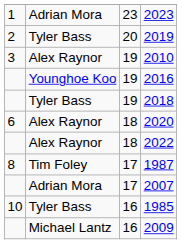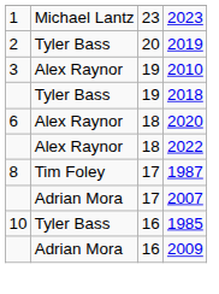2023 | column 2: Adrian Mora -> Michael Lantz
- row: Younghoe Koo | 19 | 2016
2009 | column 2: Michael Lantz -> Adrian Mora
